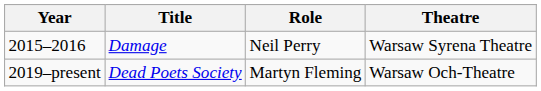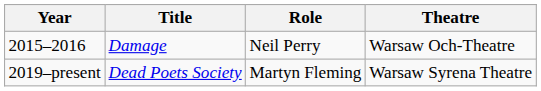2015–2016 | Theatre: Warsaw Syrena Theatre -> Warsaw Och-Theatre
2019–present | Theatre: Warsaw Och-Theatre -> Warsaw Syrena Theatre
